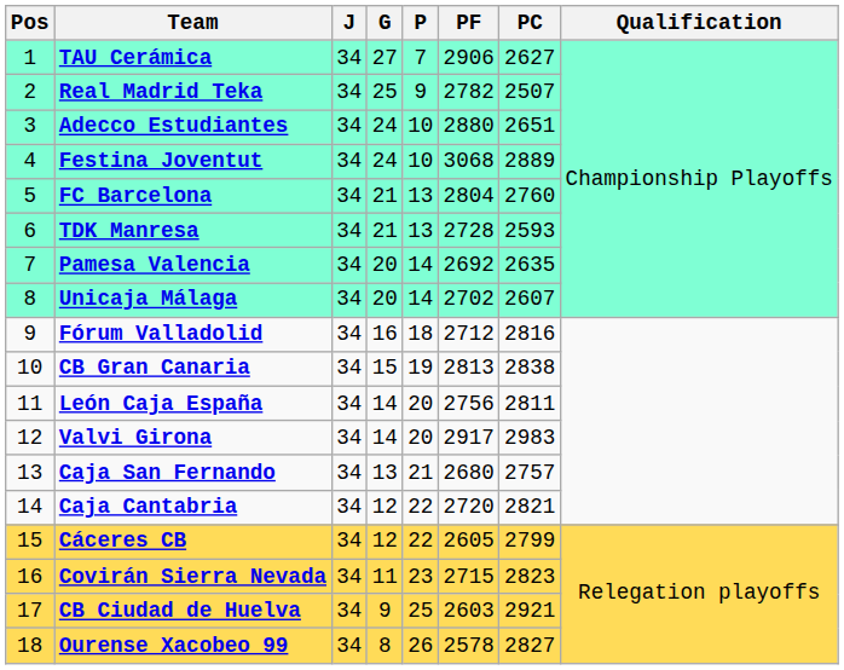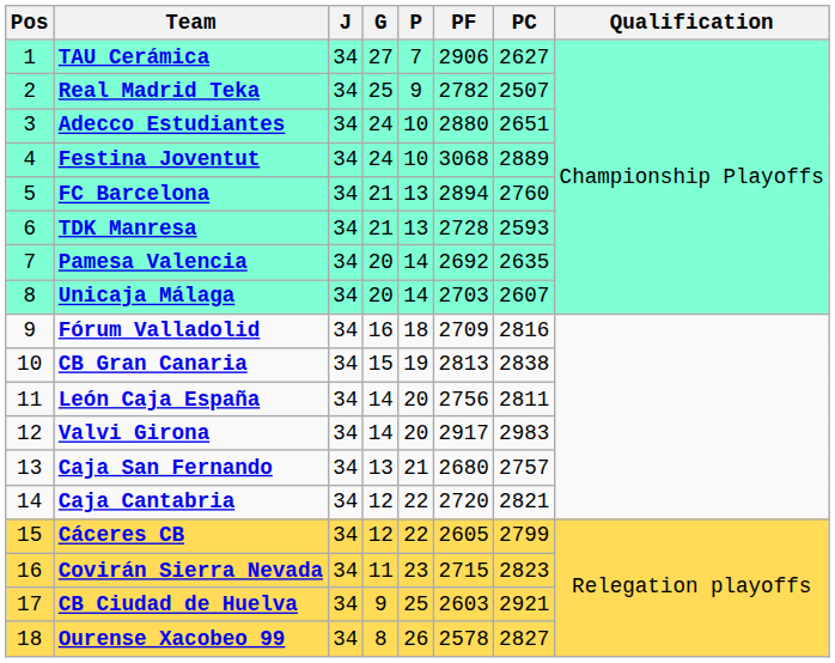FC Barcelona | PF: 2804 -> 2894
Unicaja Málaga | PF: 2702 -> 2703
Fórum Valladolid | PF: 2712 -> 2709
